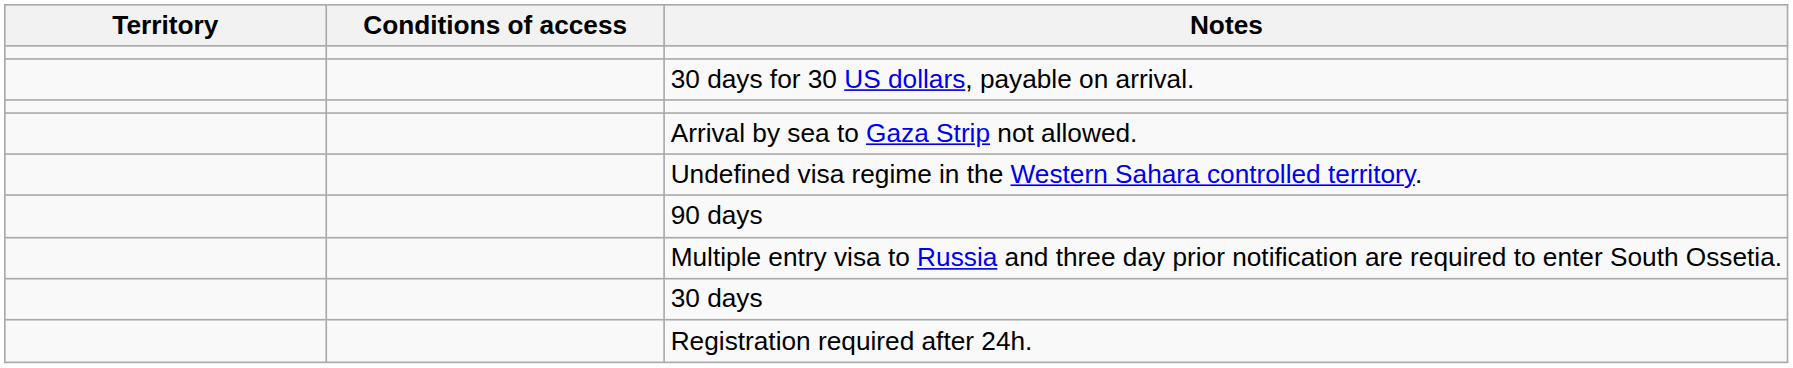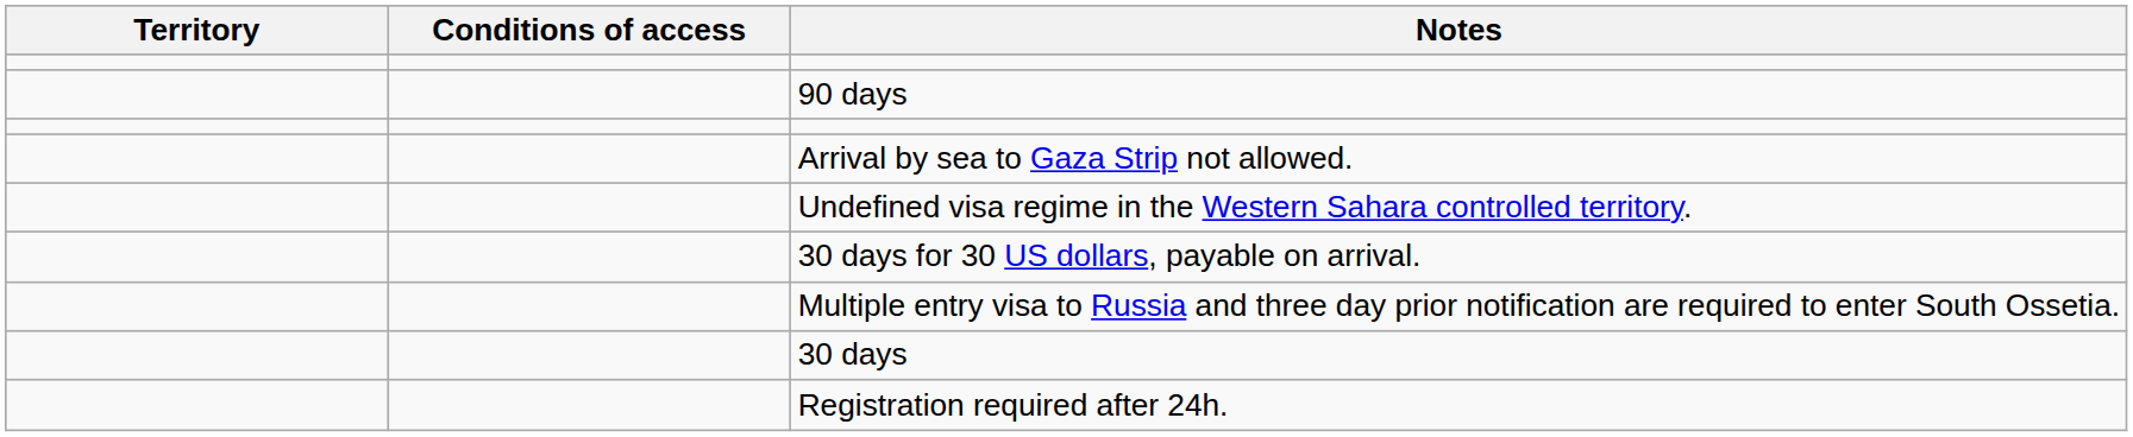rows swapped: 90 days <-> 30 days for 30 US dollars, payable on arrival.
